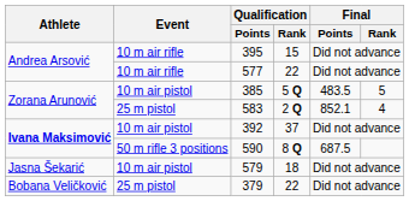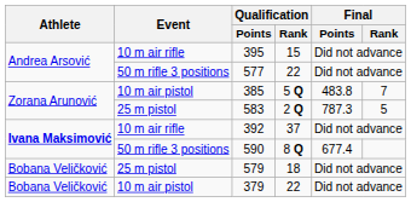577 | Event: 10 m air rifle -> 50 m rifle 3 positions
385 | Final / Points: 483.5 -> 483.8
385 | Final / Rank: 5 -> 7
583 | Final / Points: 852.1 -> 787.3
583 | Final / Rank: 4 -> 5
392 | Event: 10 m air pistol -> 10 m air rifle
590 | Final / Points: 687.5 -> 677.4
579 | Athlete: Jasna Šekarić -> Bobana Veličković
579 | Event: 10 m air pistol -> 25 m pistol
379 | Event: 25 m pistol -> 10 m air pistol
